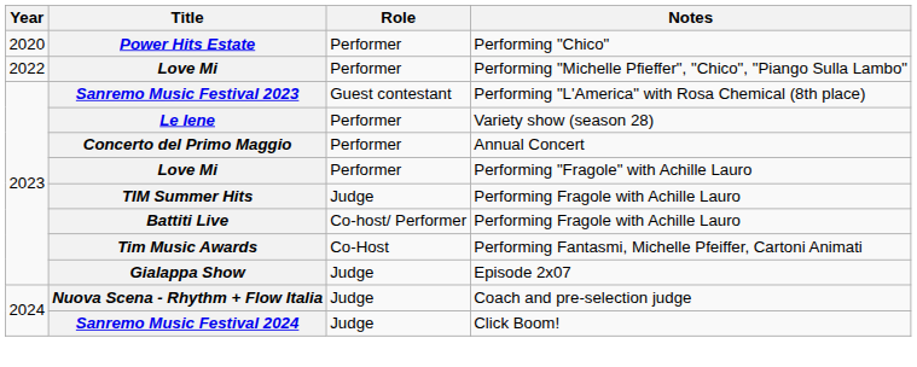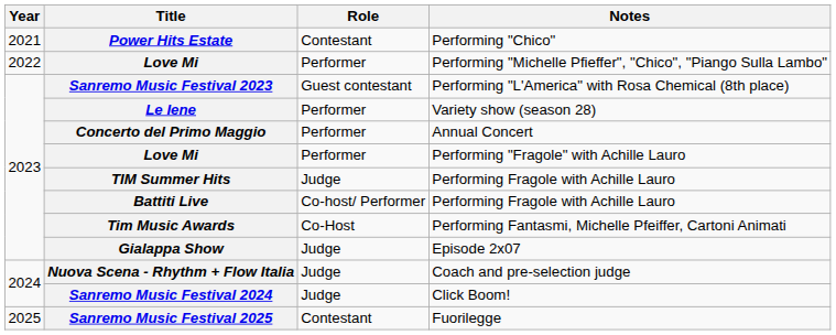Power Hits Estate | Year: 2020 -> 2021
Power Hits Estate | Role: Performer -> Contestant
+ row: 2025 | Sanremo Music Festival 2025 | Contestant | Fuorilegge
